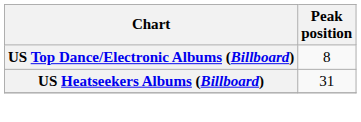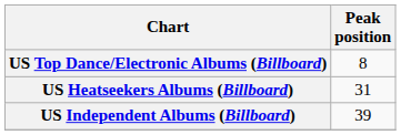+ row: US Independent Albums (Billboard) | 39
